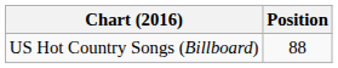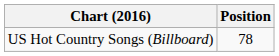US Hot Country Songs (Billboard) | Position: 88 -> 78
